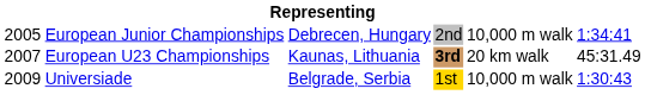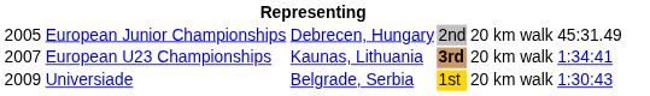European Junior Championships | column 5: 10,000 m walk -> 20 km walk
European Junior Championships | column 6: 1:34:41 -> 45:31.49
European U23 Championships | column 6: 45:31.49 -> 1:34:41
Universiade | column 5: 10,000 m walk -> 20 km walk
